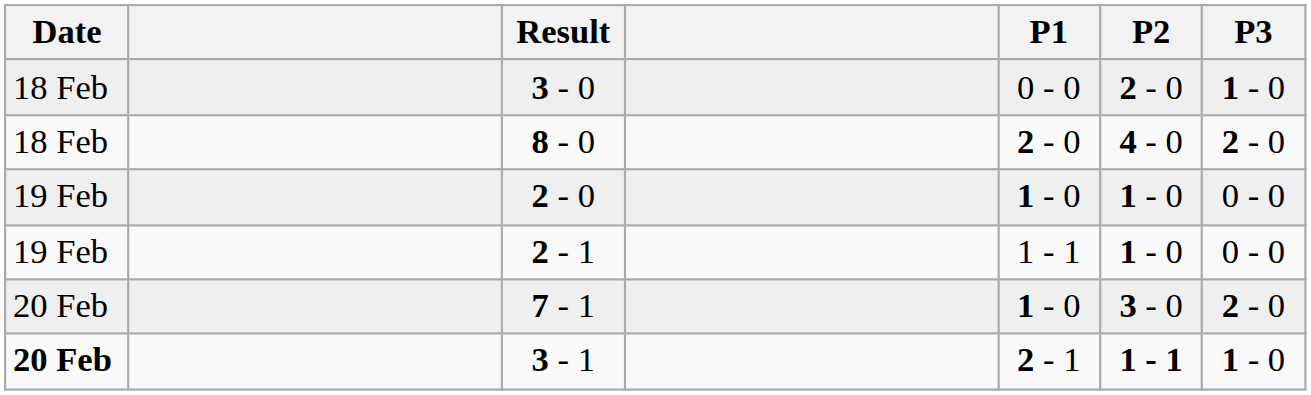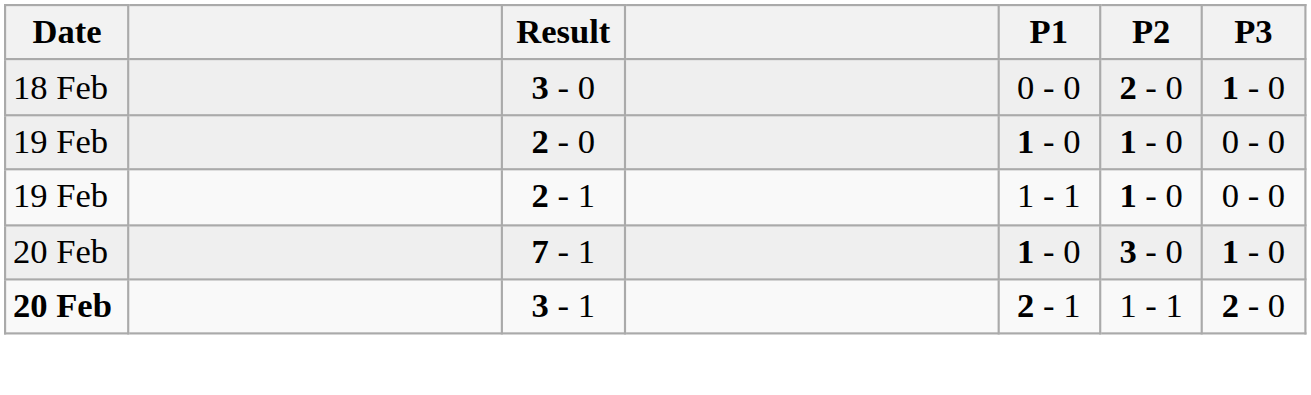- row: 18 Feb | 8 - 0 | 2 - 0 | 4 - 0 | 2 - 0
7 - 1 | P3: 2 - 0 -> 1 - 0
3 - 1 | P2: bold -> normal
3 - 1 | P3: 1 - 0 -> 2 - 0
